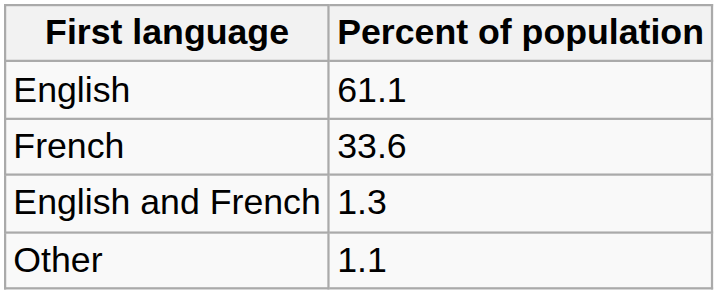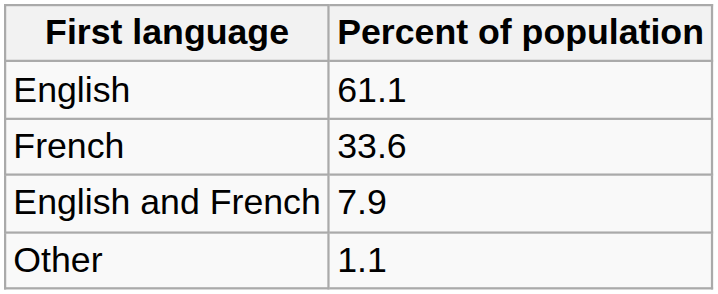English and French | Percent of population: 1.3 -> 7.9
